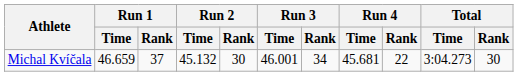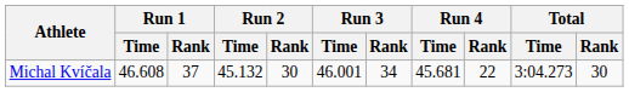Michal Kvíčala | Run 1 / Time: 46.659 -> 46.608
